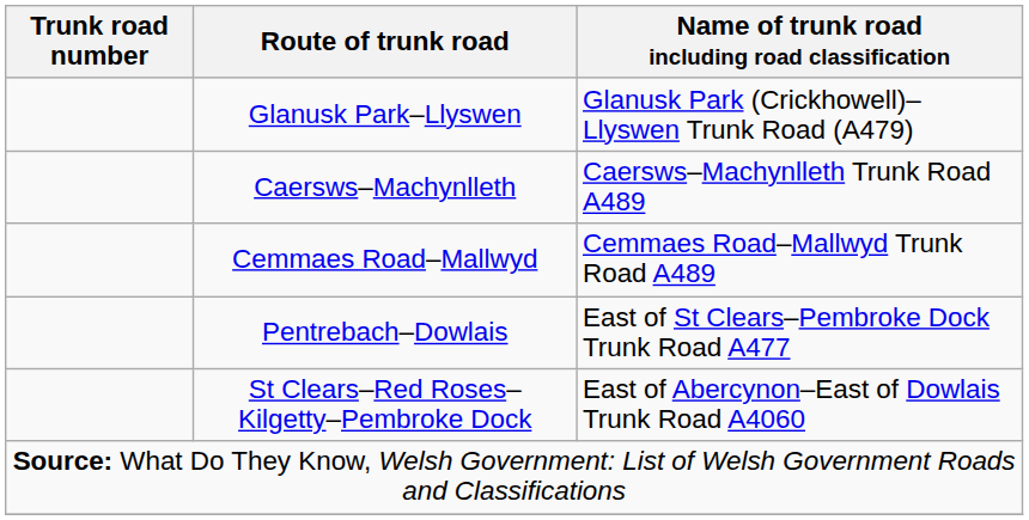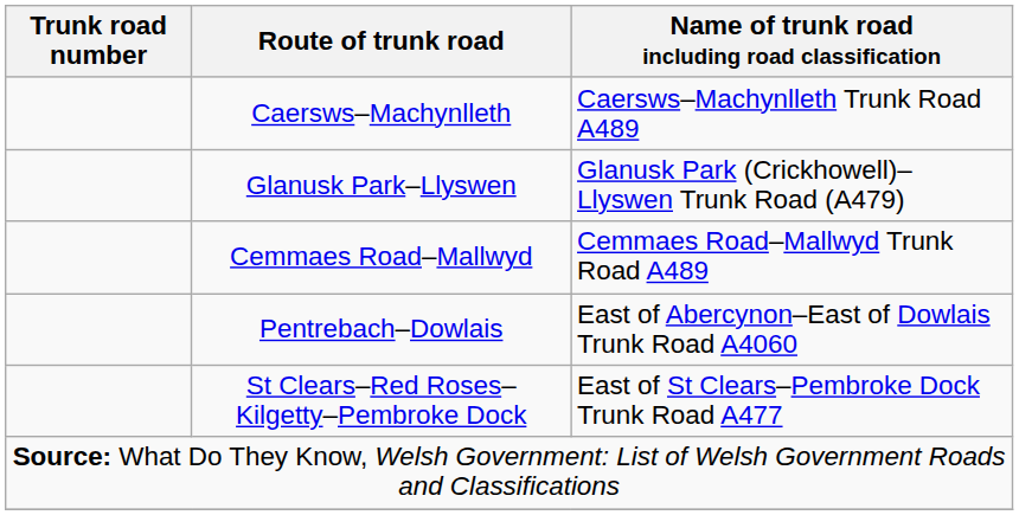rows swapped: Glanusk Park–Llyswen <-> Caersws–Machynlleth
Pentrebach–Dowlais | Name of trunk road including road classification: East of St Clears–Pembroke Dock Trunk Road A477 -> East of Abercynon–East of Dowlais Trunk Road A4060
St Clears–Red Roses–Kilgetty–Pembroke Dock | Name of trunk road including road classification: East of Abercynon–East of Dowlais Trunk Road A4060 -> East of St Clears–Pembroke Dock Trunk Road A477
